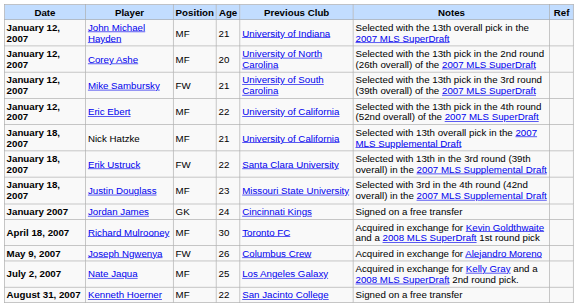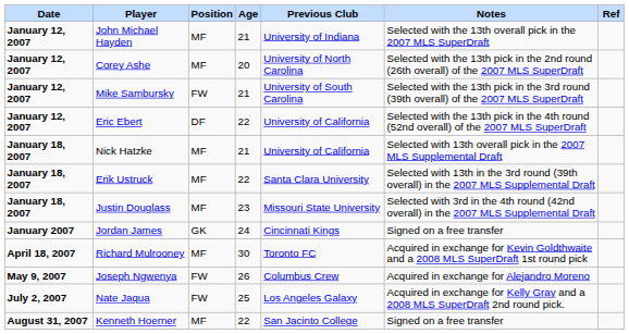Eric Ebert | Position: MF -> DF
Erik Ustruck | Position: FW -> MF
Nate Jaqua | Position: MF -> FW
